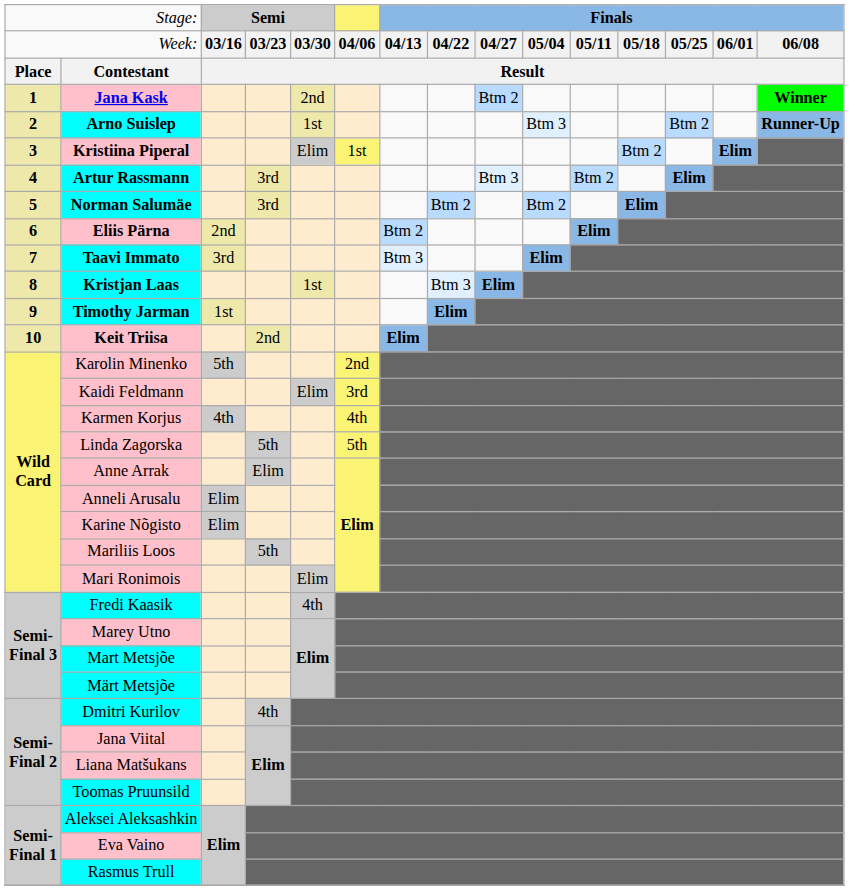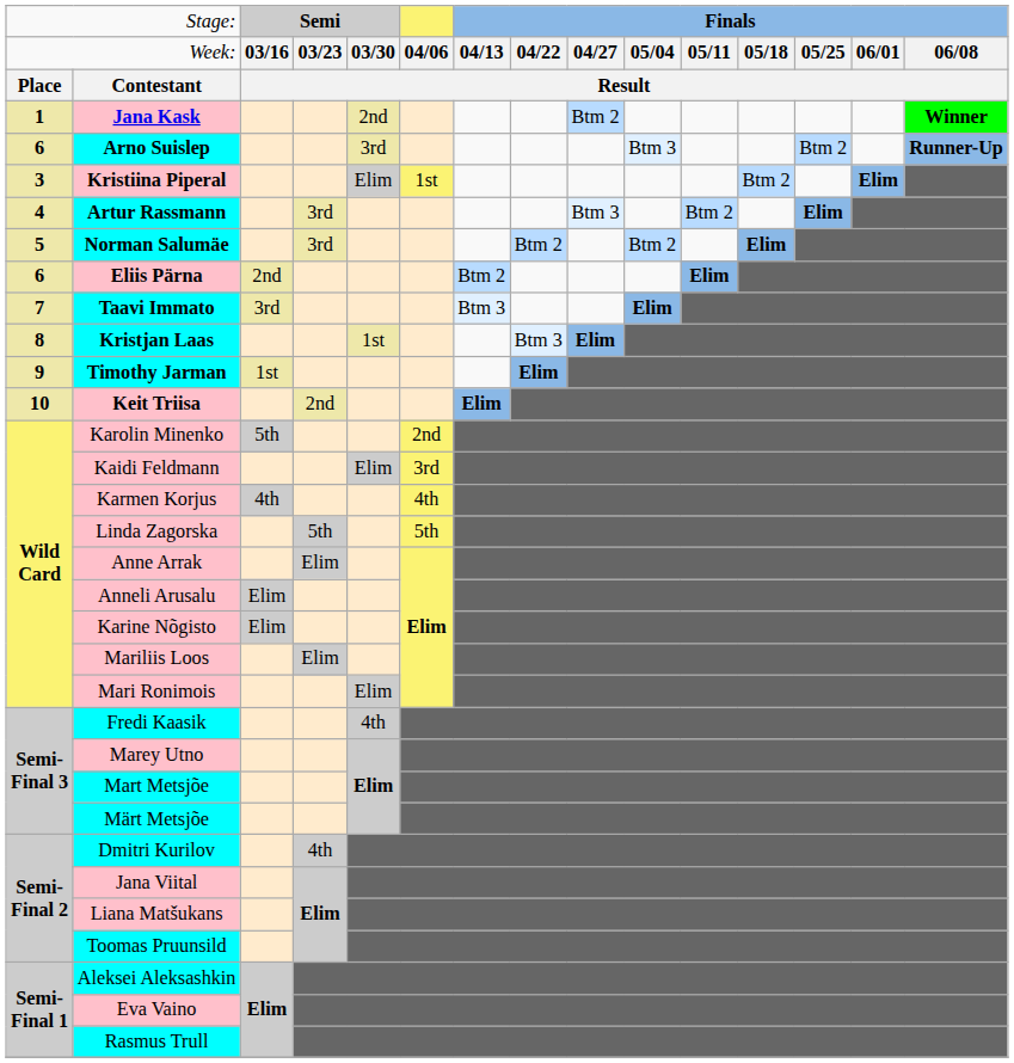Arno Suislep | column 1: 2 -> 6
Arno Suislep | column 5: 1st -> 3rd
Mariliis Loos | column 4: 5th -> Elim
